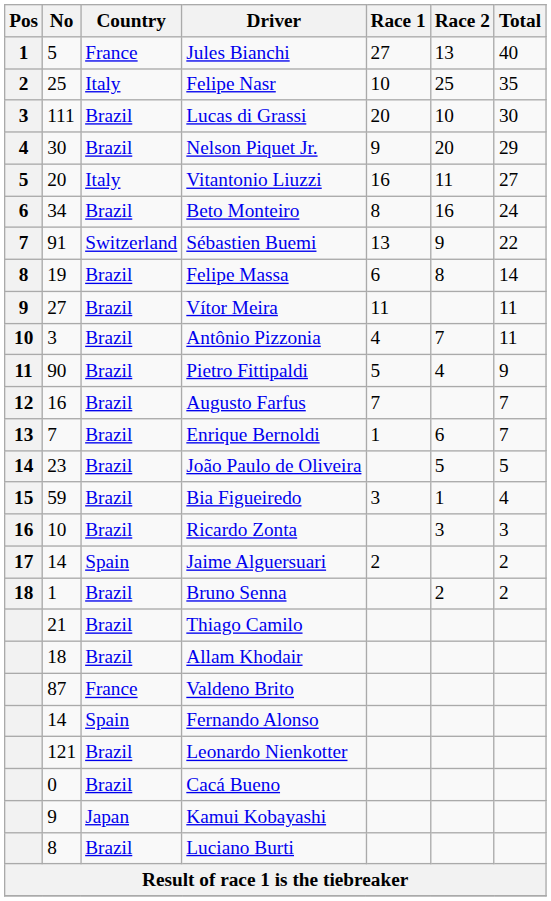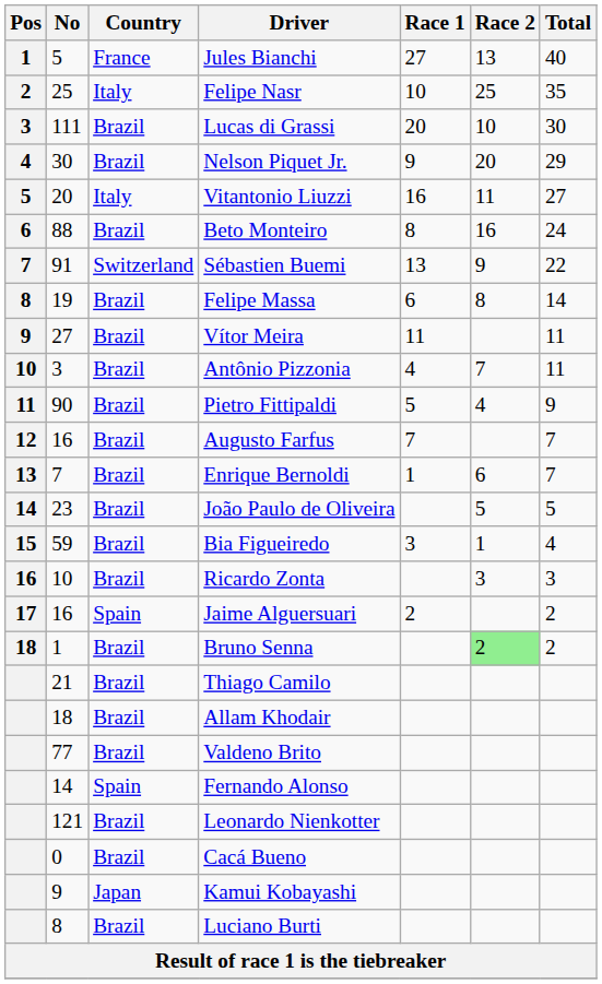Beto Monteiro | No: 34 -> 88
Jaime Alguersuari | No: 14 -> 16
Bruno Senna | Race 2: no background -> lightgreen background
Valdeno Brito | No: 87 -> 77
Valdeno Brito | Country: France -> Brazil
